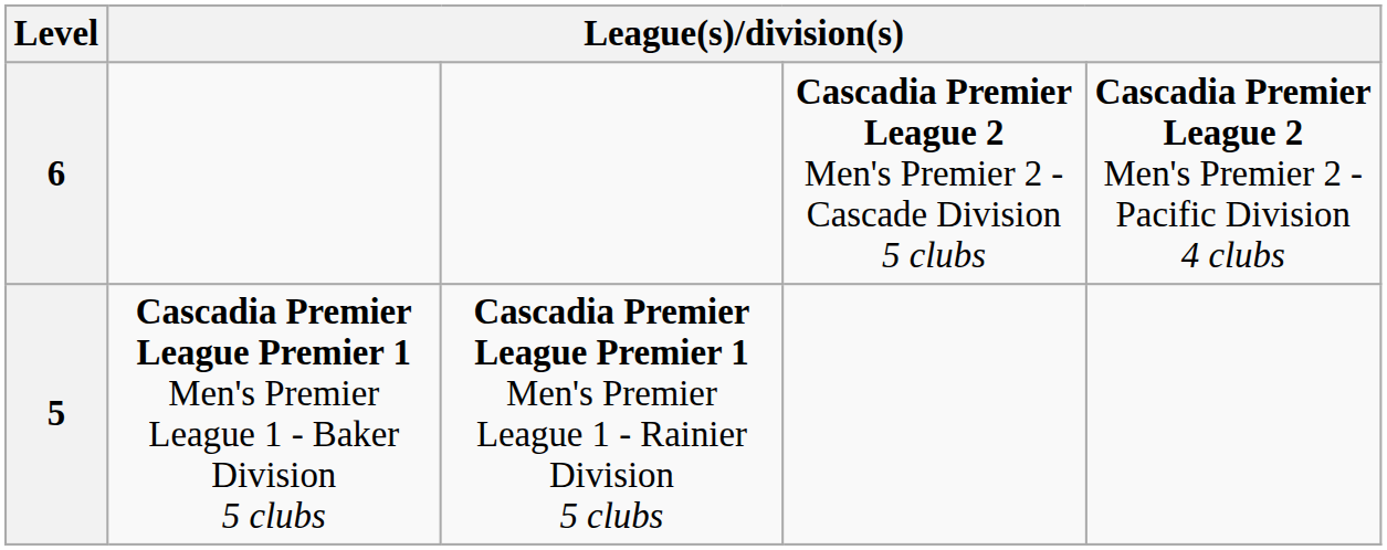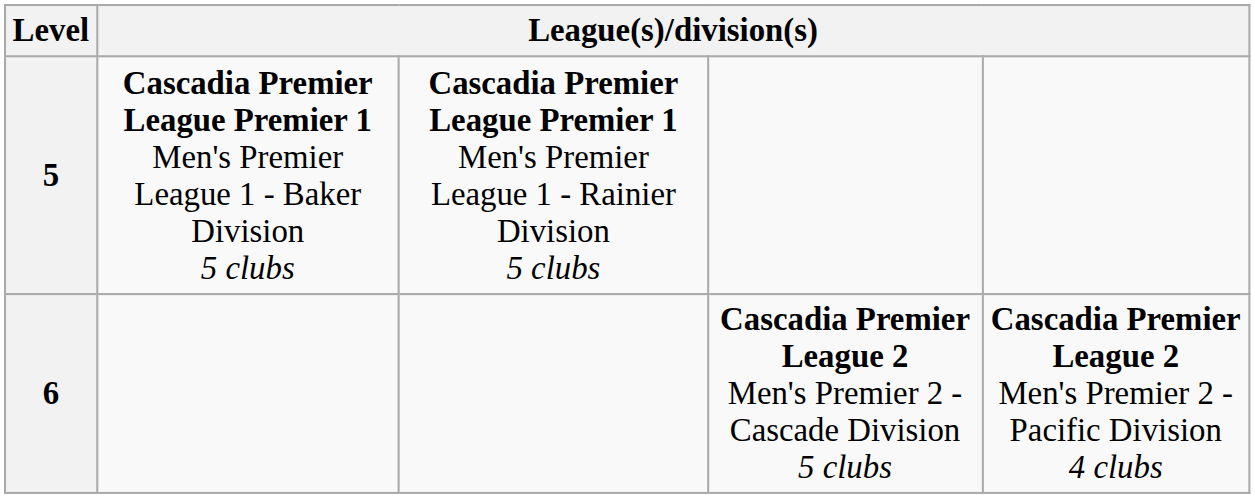rows swapped: 5 <-> 6
